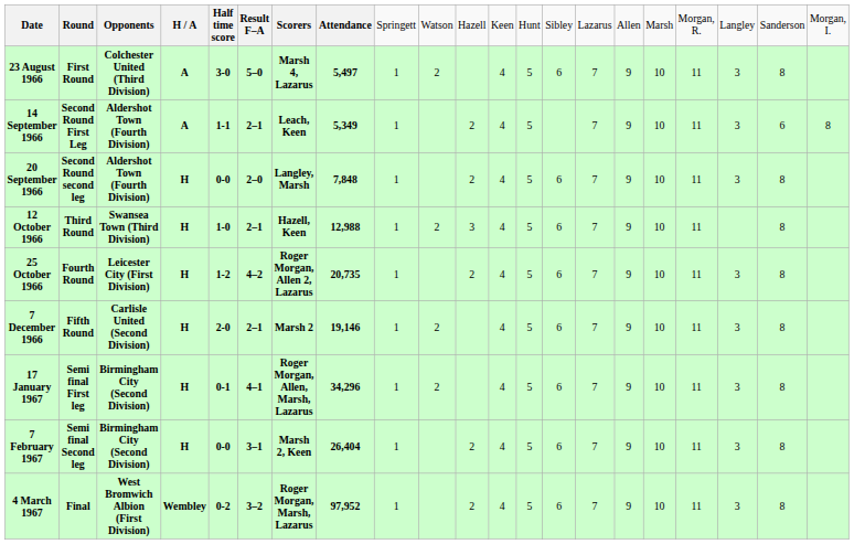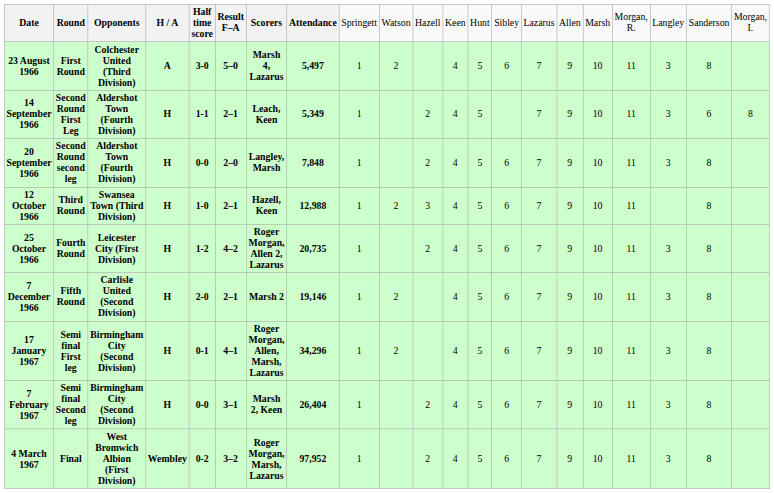14 September 1966 | column 4: A -> H
